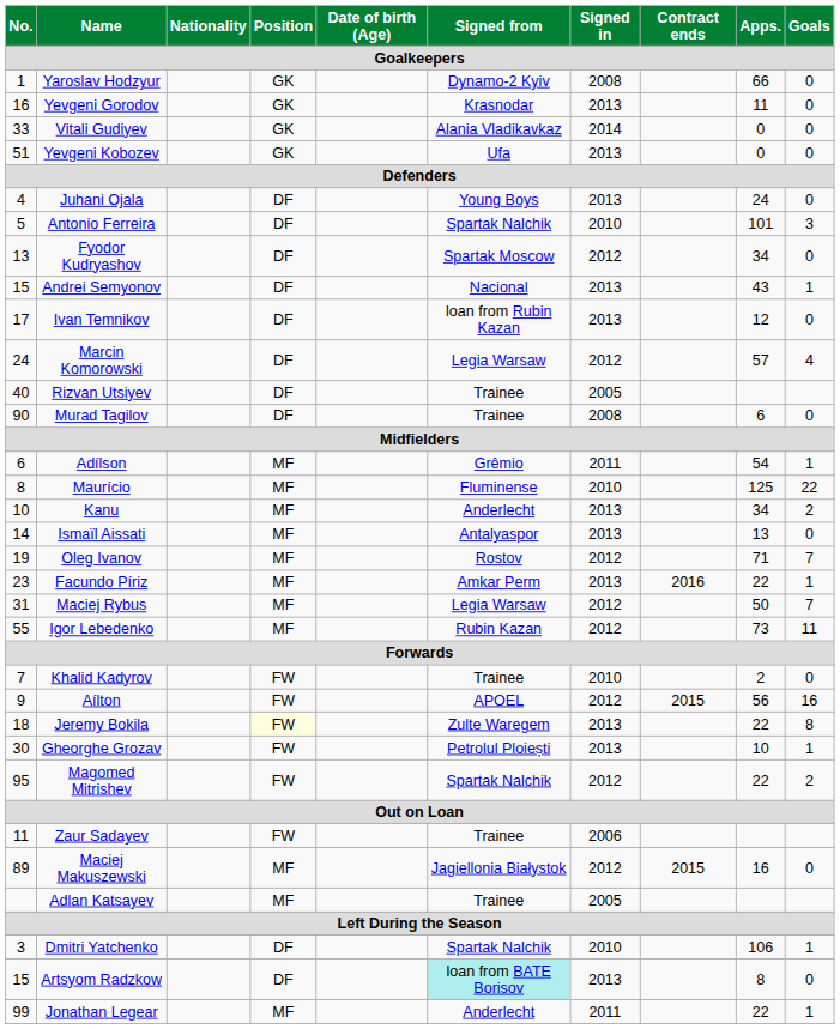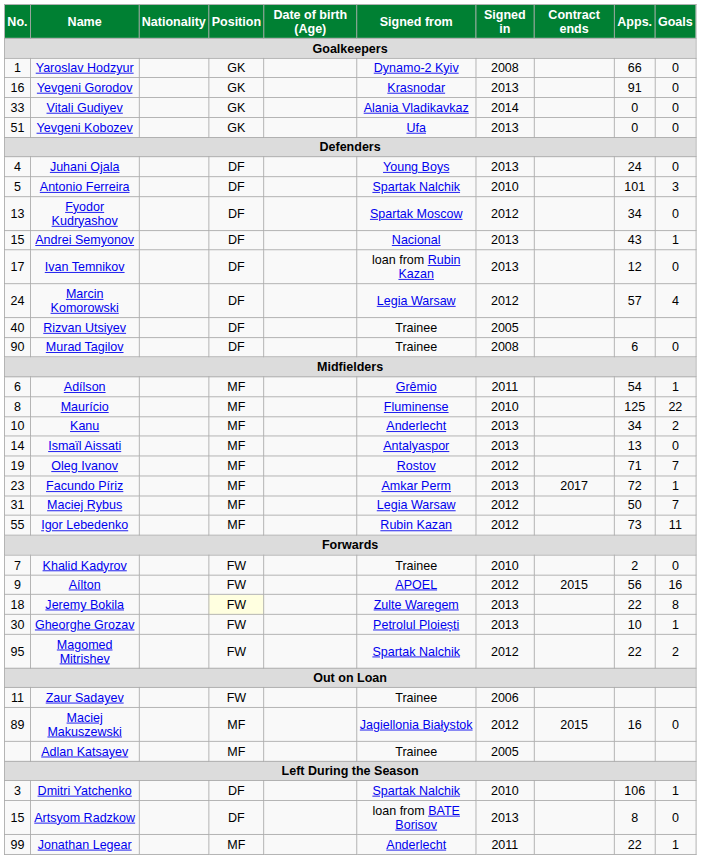Yevgeni Gorodov | Apps.: 11 -> 91
Facundo Píriz | Contract ends: 2016 -> 2017
Facundo Píriz | Apps.: 22 -> 72
Artsyom Radzkow | Signed from: paleturquoise background -> no background
